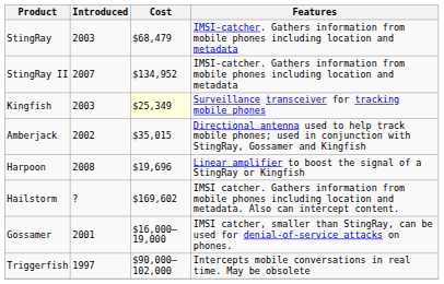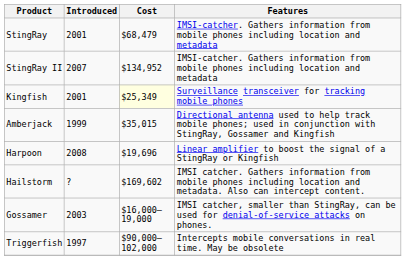StingRay | Introduced: 2003 -> 2001
Kingfish | Introduced: 2003 -> 2001
Amberjack | Introduced: 2002 -> 1999
Gossamer | Introduced: 2001 -> 2003
